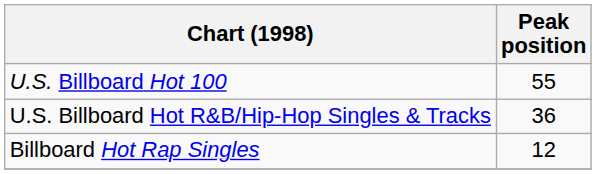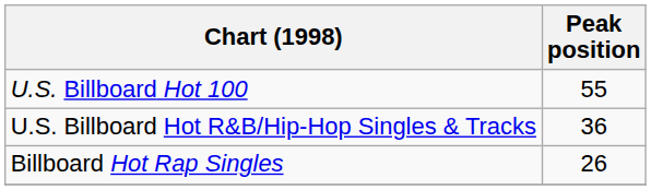Billboard Hot Rap Singles | Peak position: 12 -> 26
